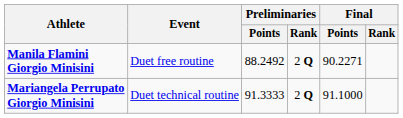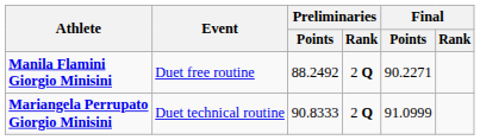Mariangela Perrupato Giorgio Minisini | Preliminaries / Points: 91.3333 -> 90.8333
Mariangela Perrupato Giorgio Minisini | Final / Points: 91.1000 -> 91.0999
